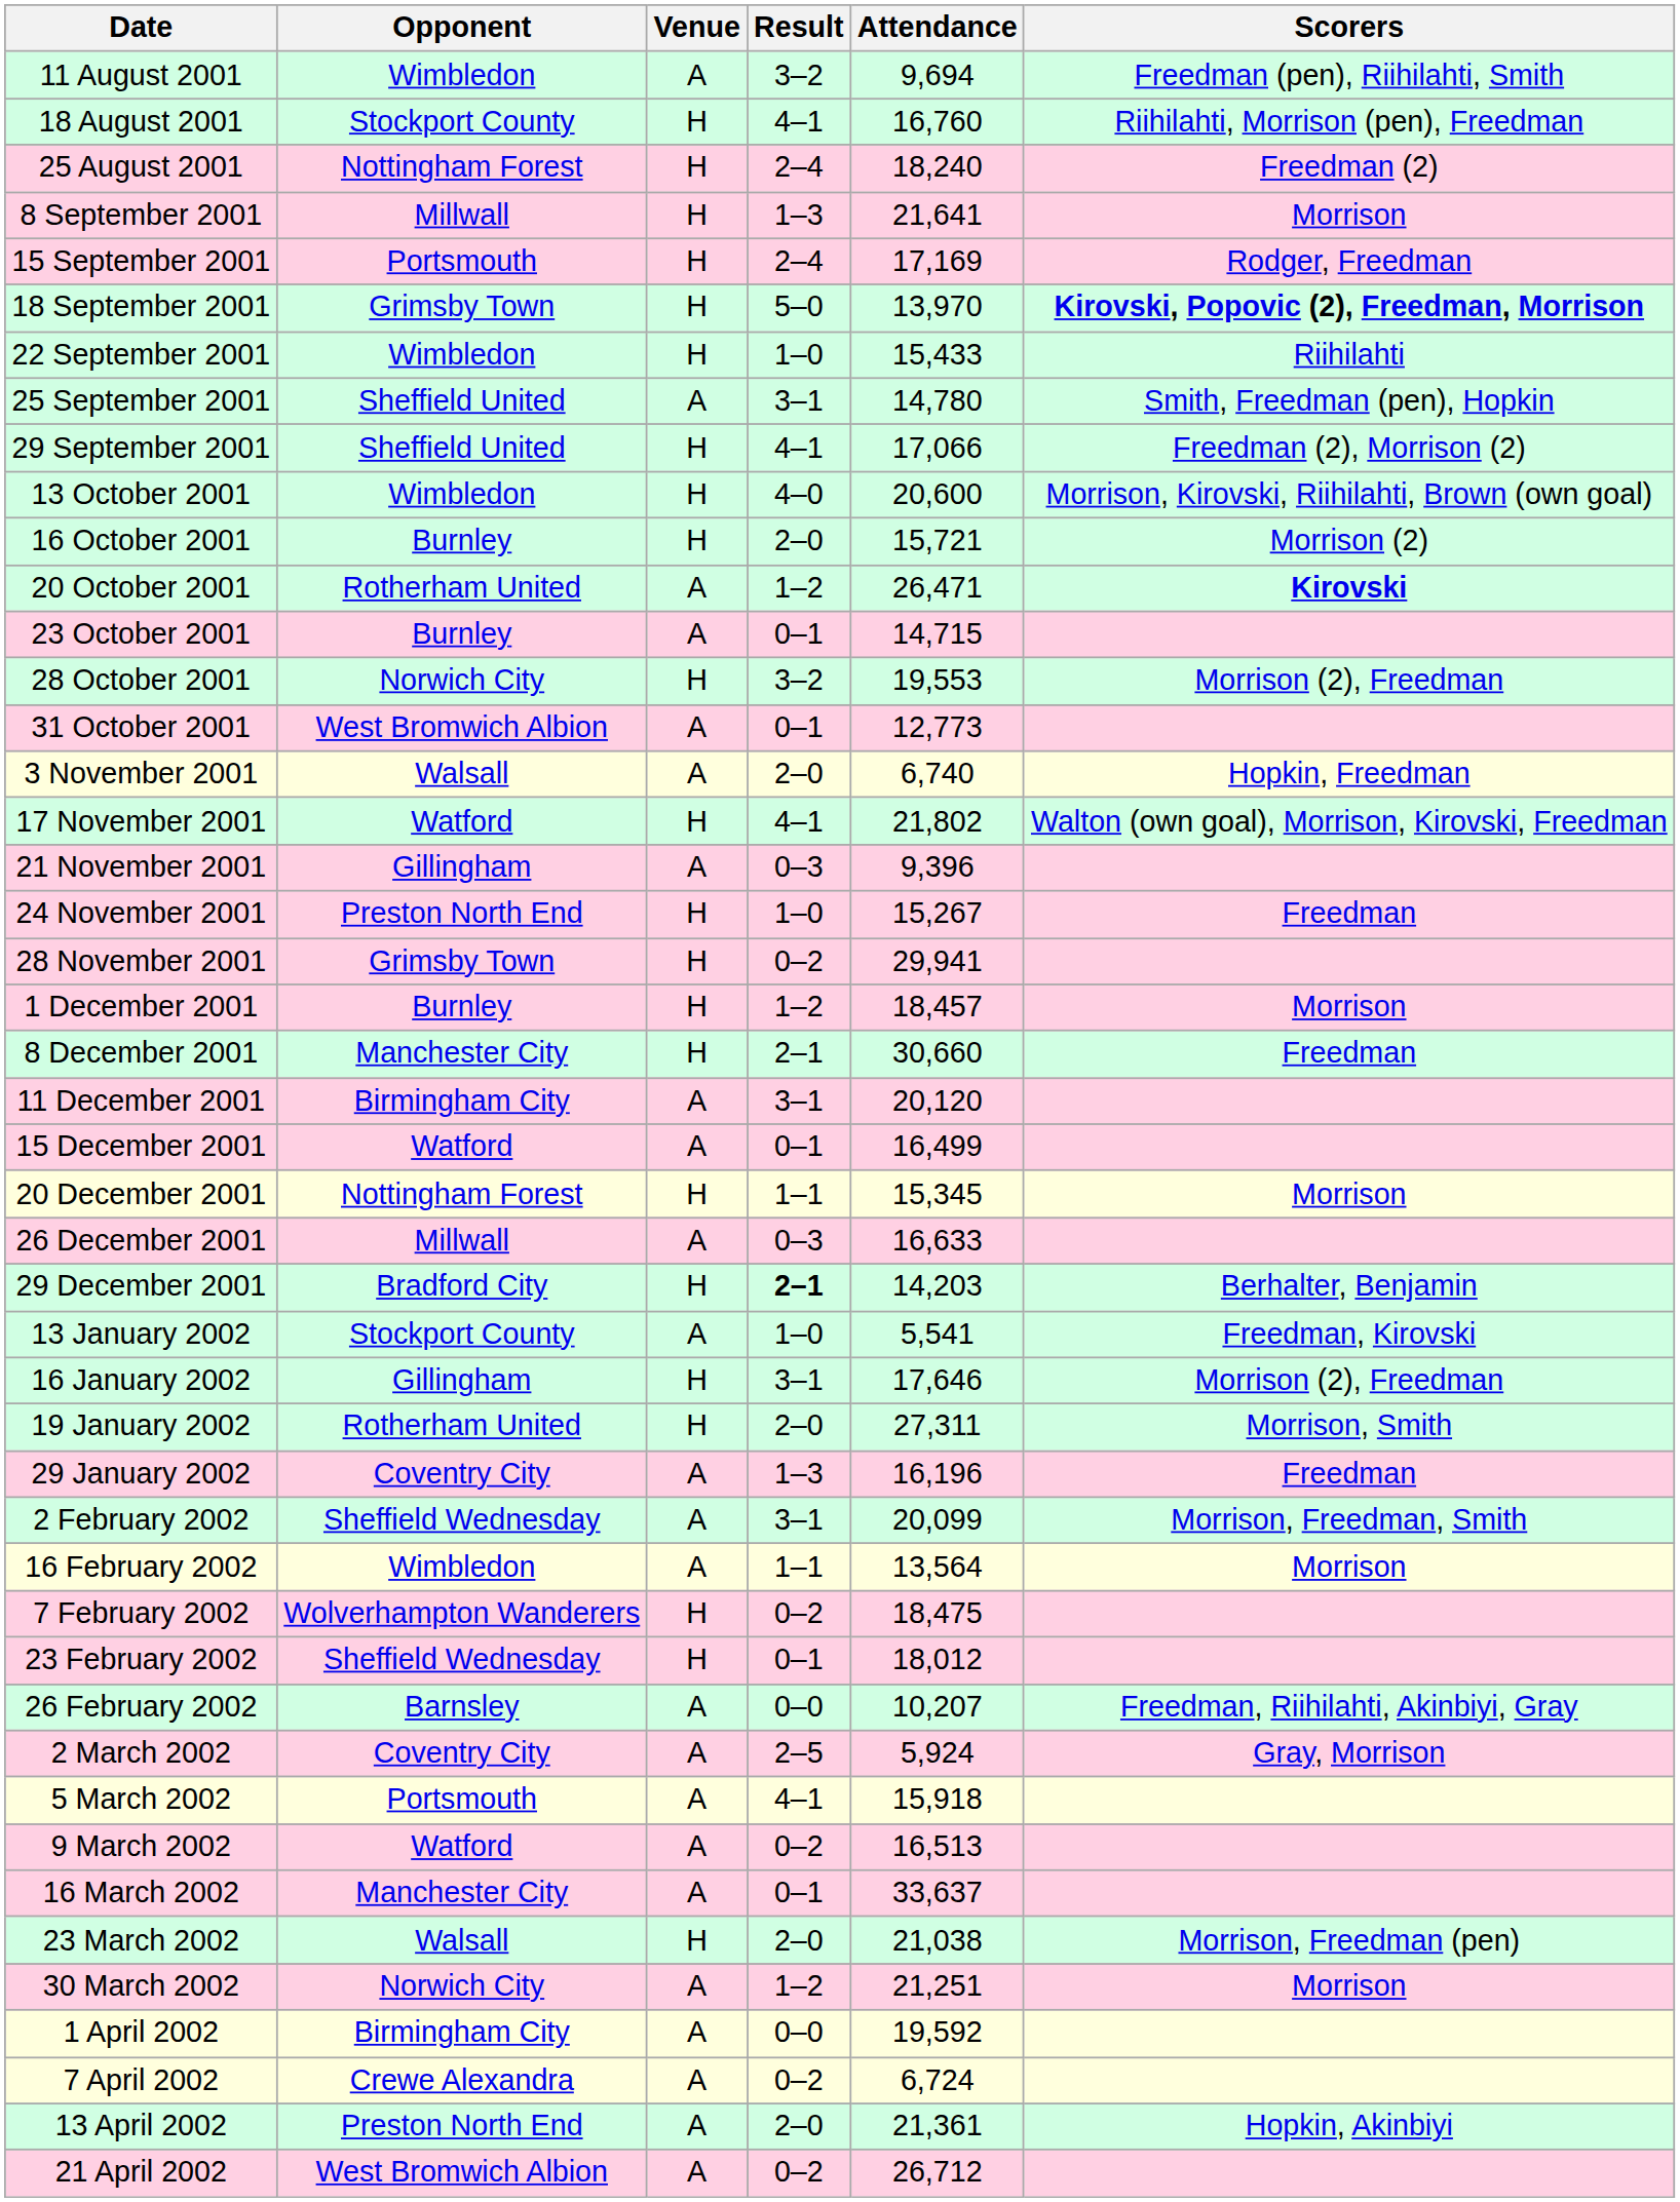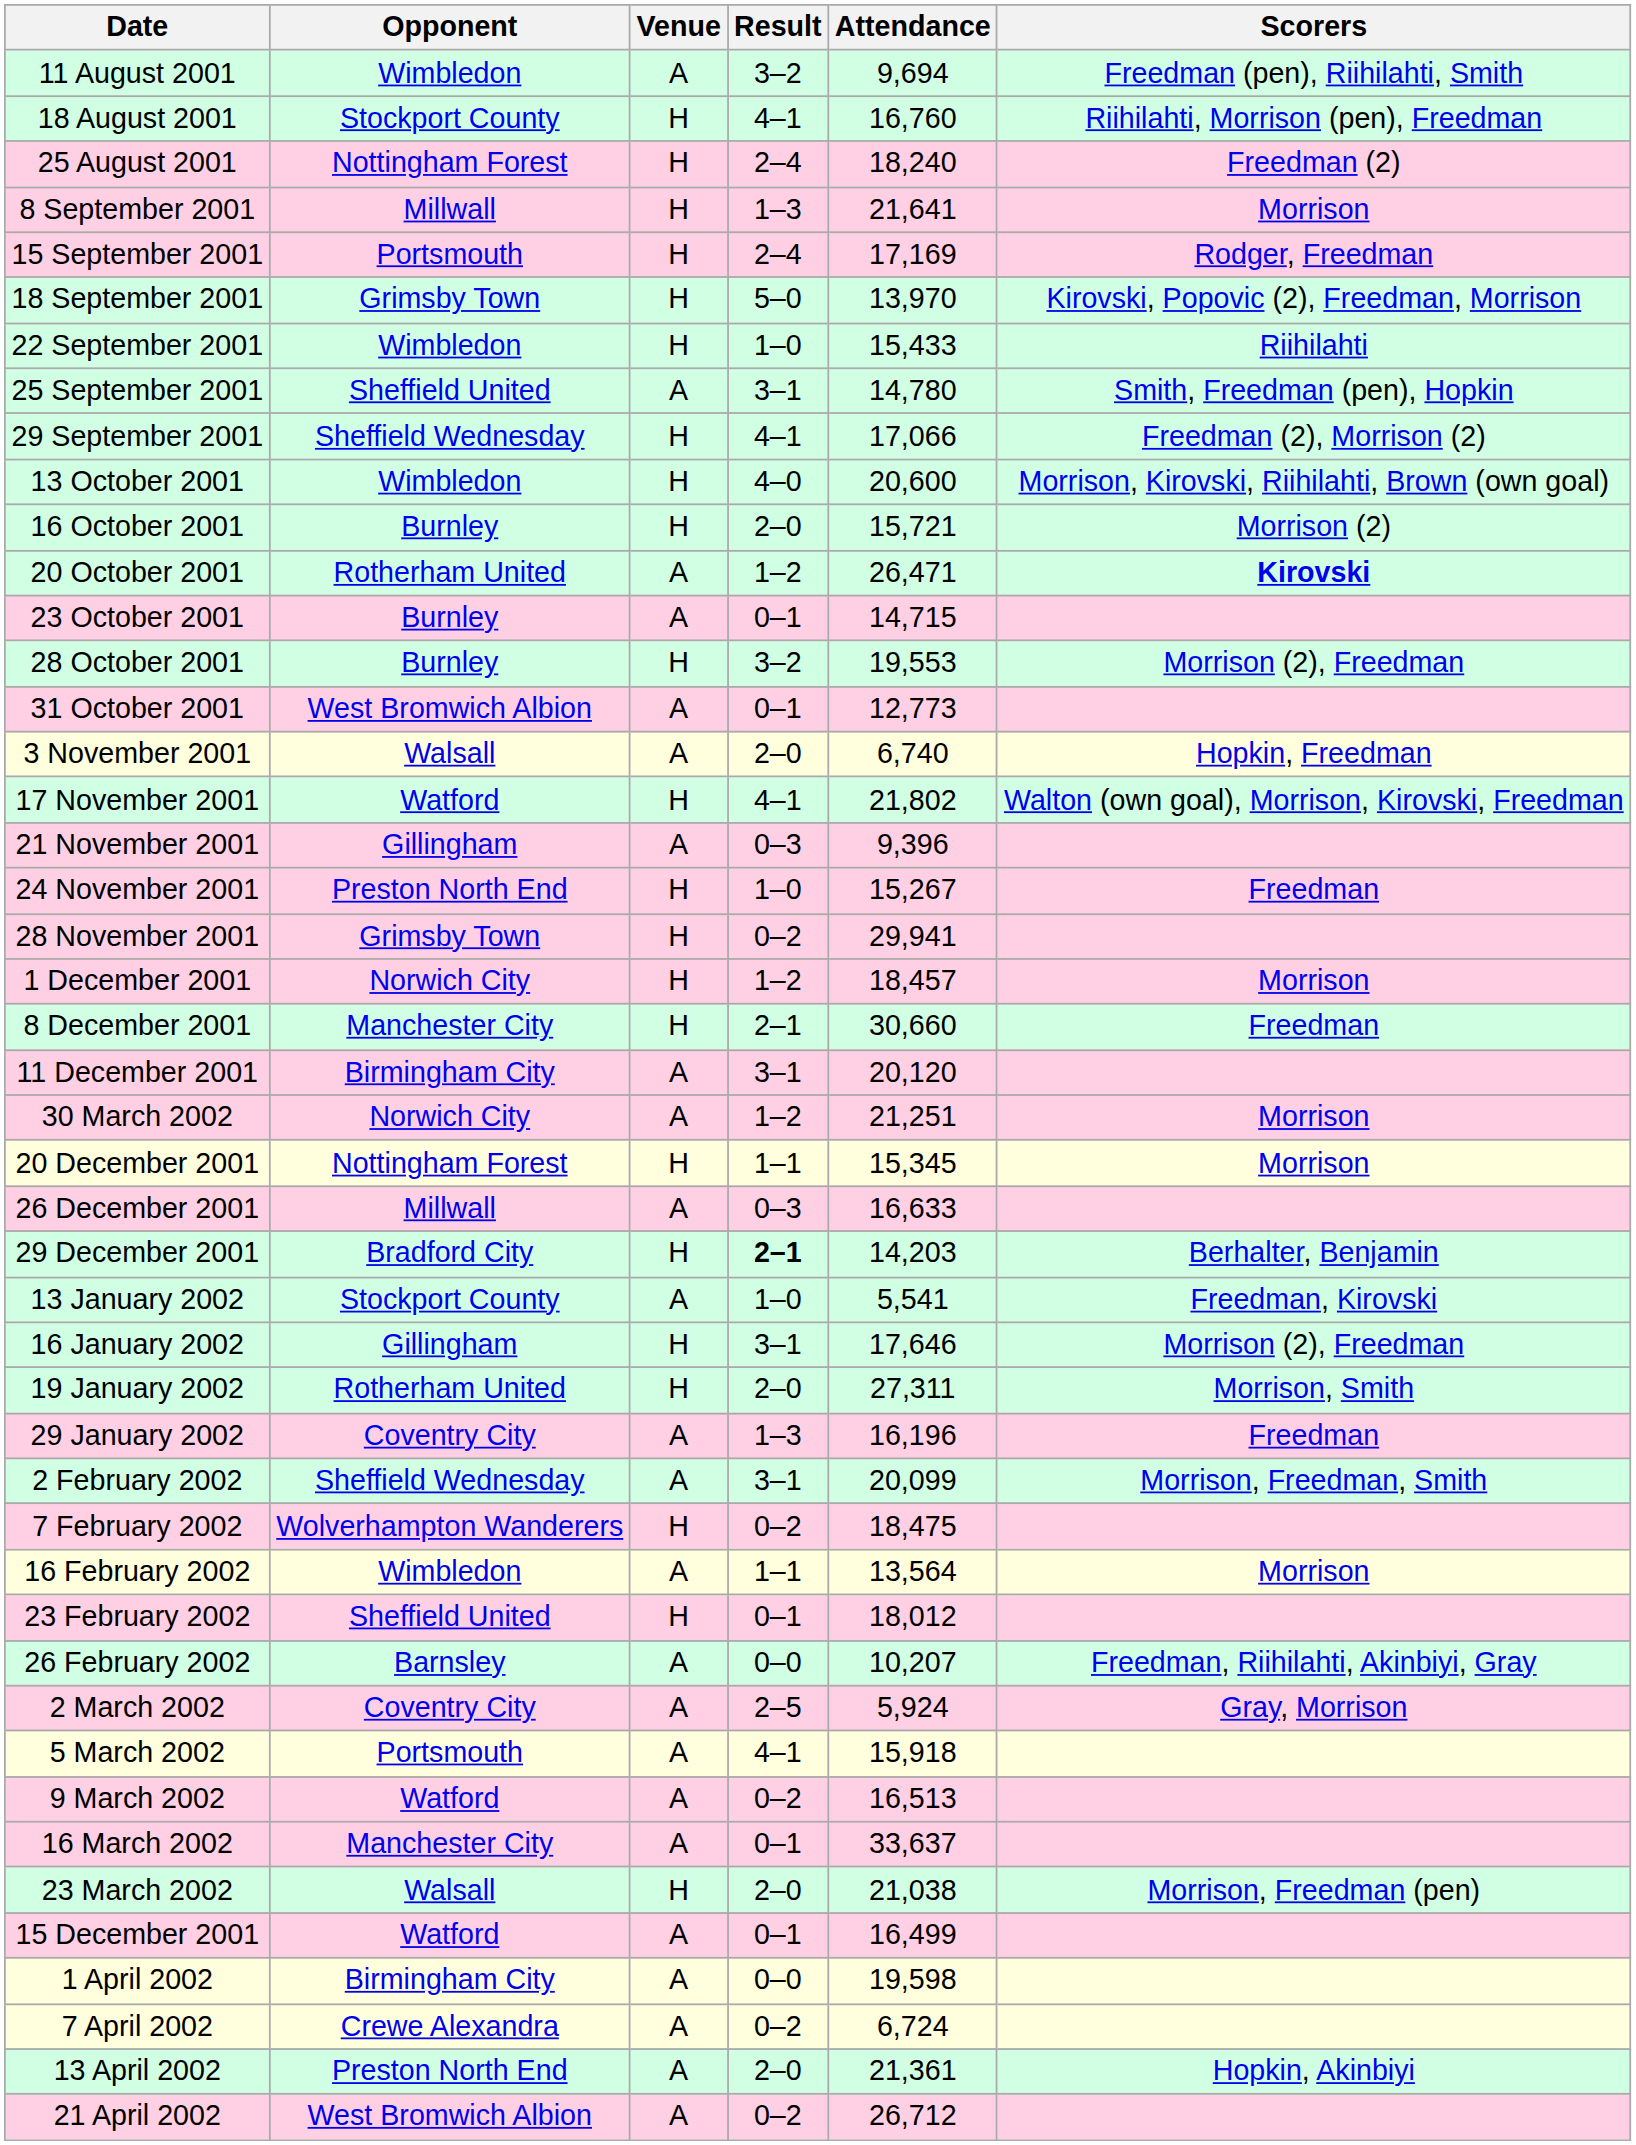18 September 2001 | Scorers: bold -> normal
29 September 2001 | Opponent: Sheffield United -> Sheffield Wednesday
28 October 2001 | Opponent: Norwich City -> Burnley
1 December 2001 | Opponent: Burnley -> Norwich City
rows swapped: 15 December 2001 <-> 30 March 2002
rows swapped: 7 February 2002 <-> 16 February 2002
23 February 2002 | Opponent: Sheffield Wednesday -> Sheffield United
1 April 2002 | Attendance: 19,592 -> 19,598
